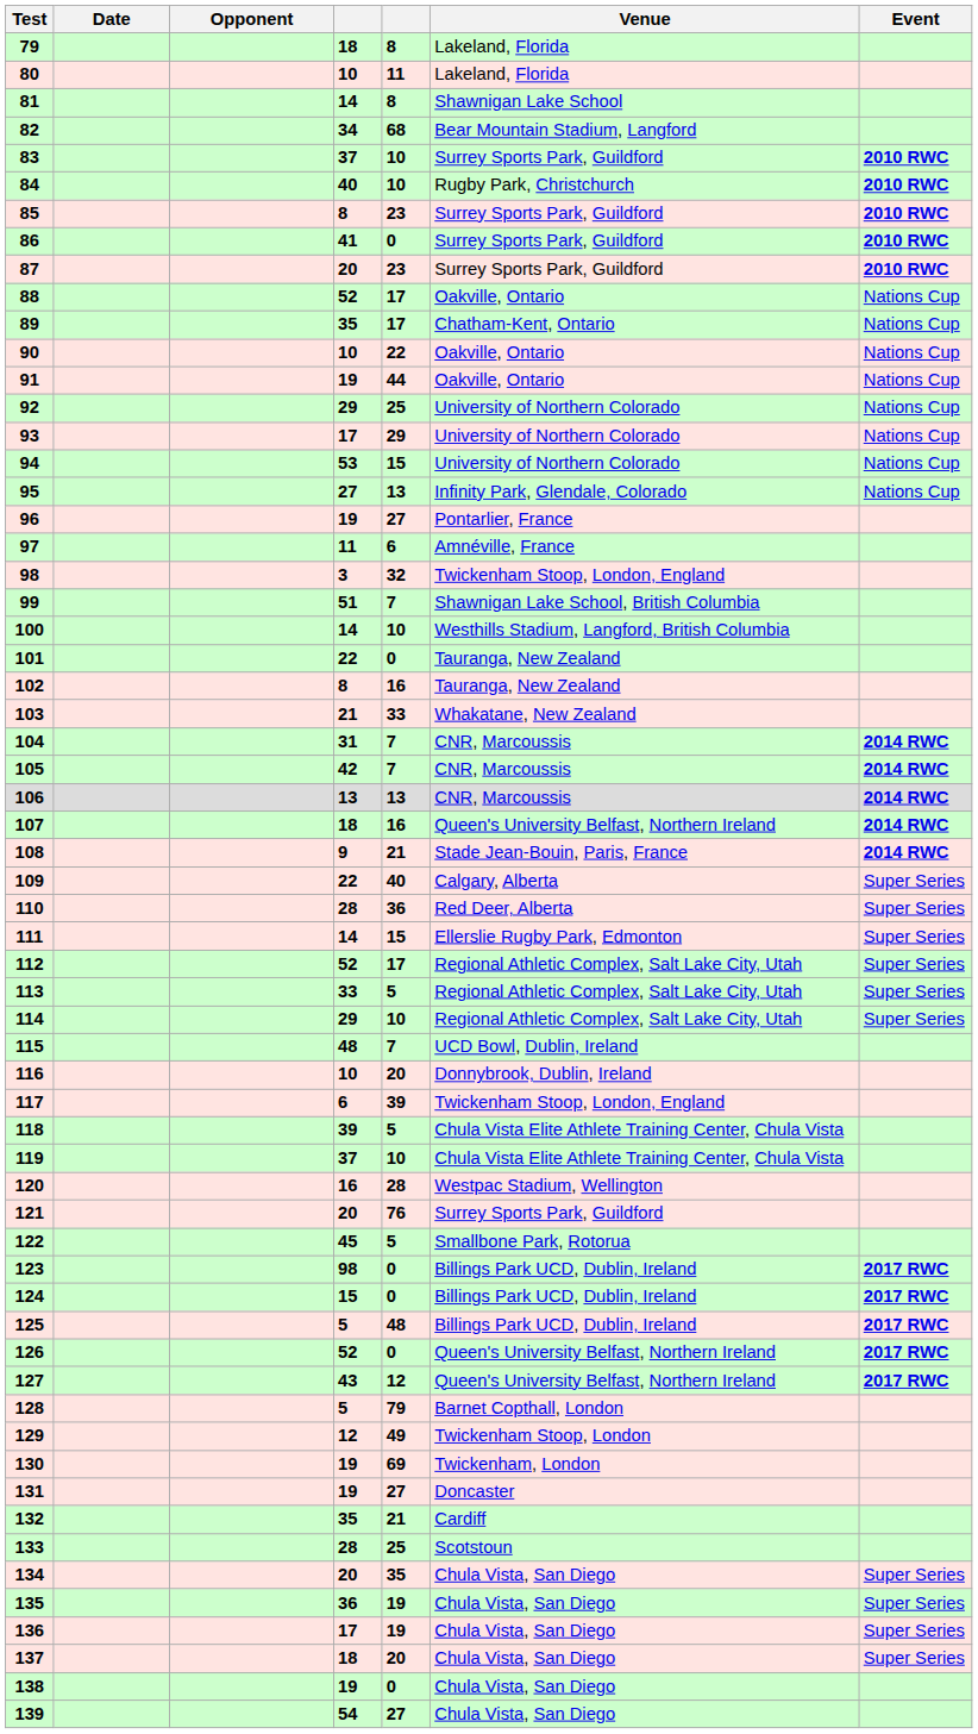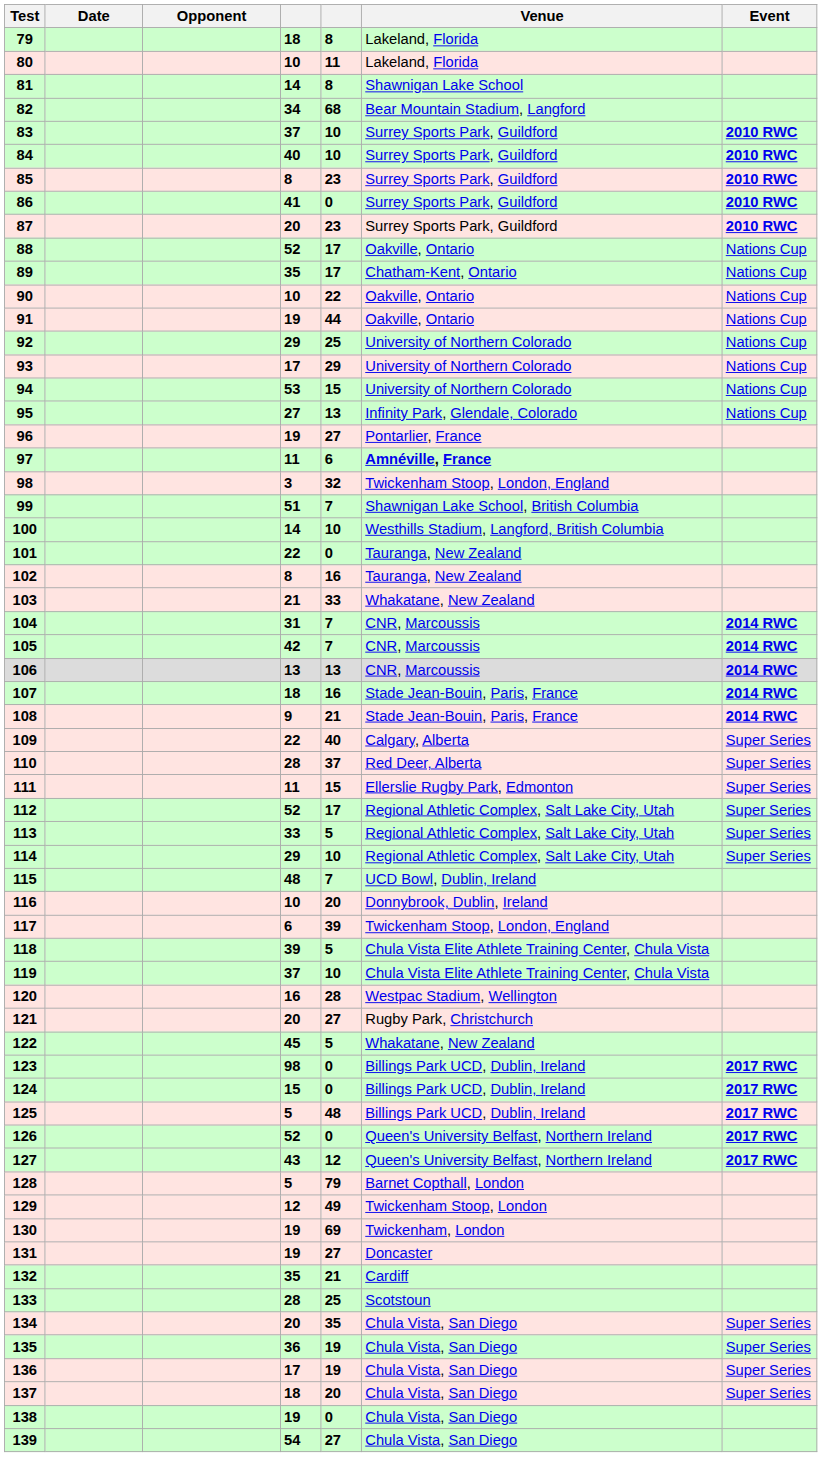84 | Venue: Rugby Park, Christchurch -> Surrey Sports Park, Guildford
97 | Venue: normal -> bold
107 | Venue: Queen's University Belfast, Northern Ireland -> Stade Jean-Bouin, Paris, France
110 | column 5: 36 -> 37
111 | column 4: 14 -> 11
121 | column 5: 76 -> 27
121 | Venue: Surrey Sports Park, Guildford -> Rugby Park, Christchurch
122 | Venue: Smallbone Park, Rotorua -> Whakatane, New Zealand
